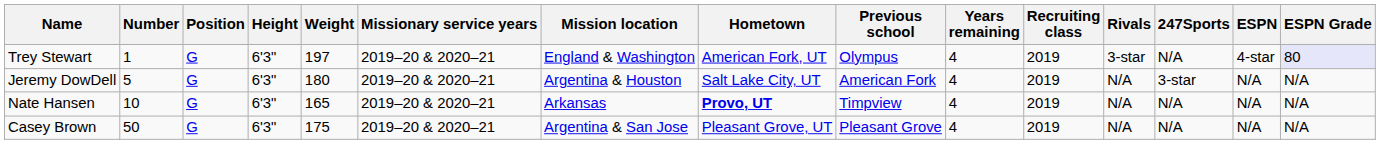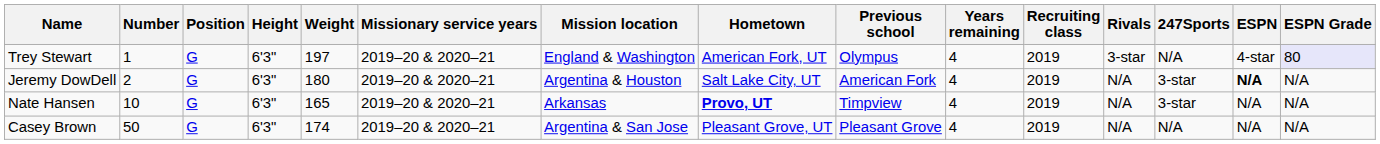Jeremy DowDell | Number: 5 -> 2
Jeremy DowDell | ESPN: normal -> bold
Nate Hansen | 247Sports: N/A -> 3-star
Casey Brown | Weight: 175 -> 174
